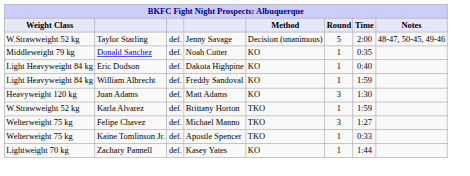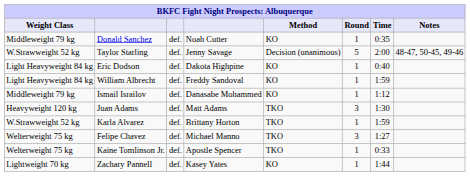rows swapped: Donald Sanchez <-> Taylor Starling
+ row: Middleweight 79 kg | Ismail Israilov | def. | Danasabe Mohammed | KO | 1 | 1:12
Juan Adams | Method: KO -> TKO
